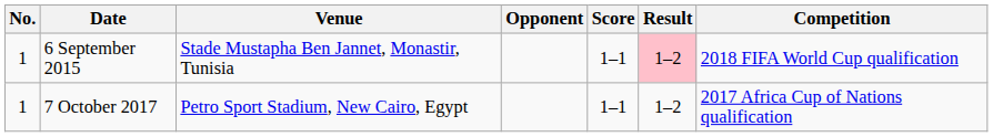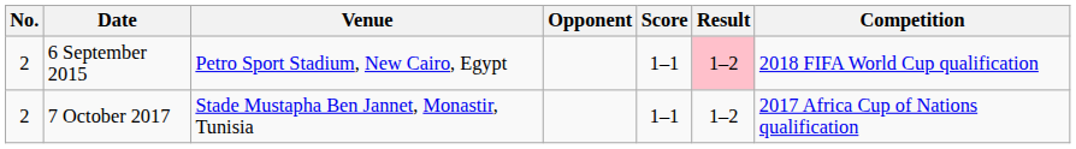6 September 2015 | No.: 1 -> 2
6 September 2015 | Venue: Stade Mustapha Ben Jannet, Monastir, Tunisia -> Petro Sport Stadium, New Cairo, Egypt
7 October 2017 | No.: 1 -> 2
7 October 2017 | Venue: Petro Sport Stadium, New Cairo, Egypt -> Stade Mustapha Ben Jannet, Monastir, Tunisia
